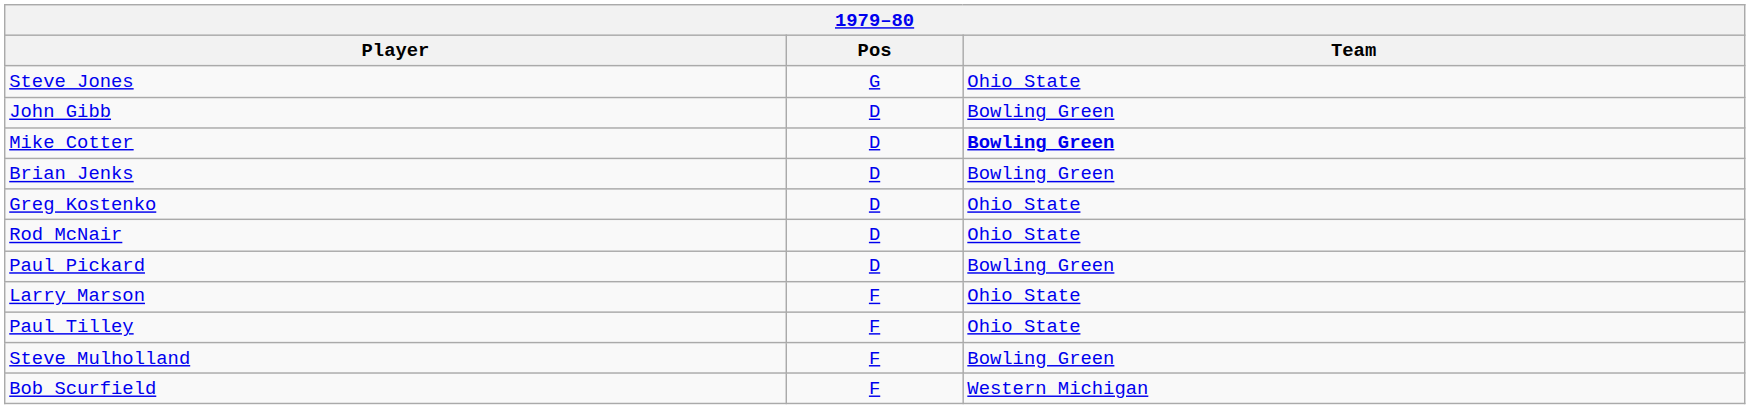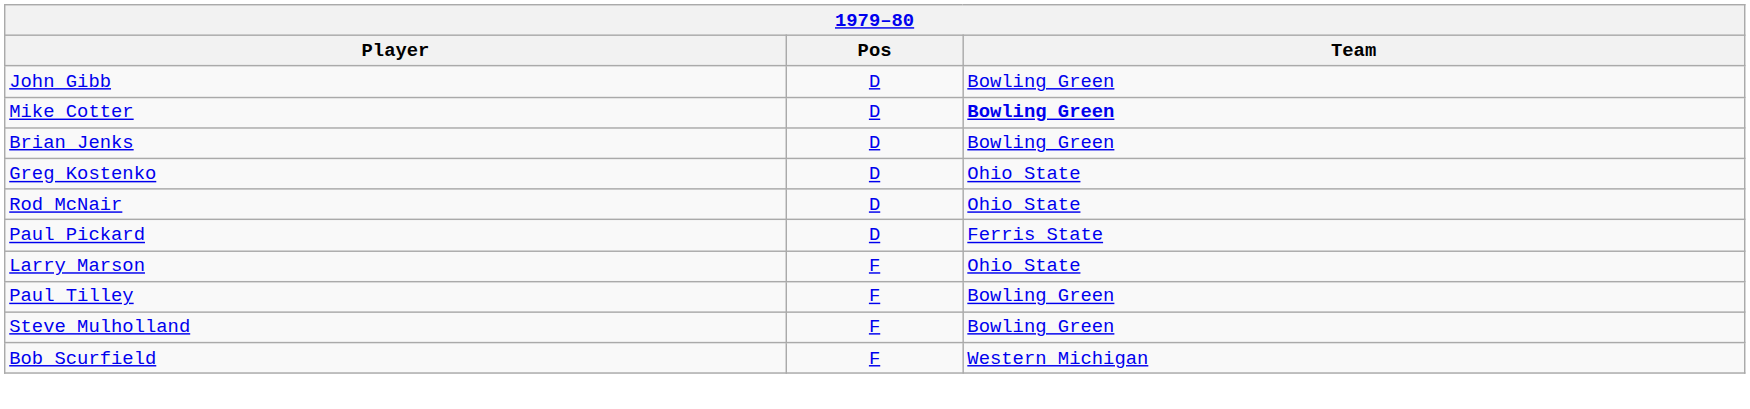- row: Steve Jones | G | Ohio State
Paul Pickard | Team: Bowling Green -> Ferris State
Paul Tilley | Team: Ohio State -> Bowling Green
